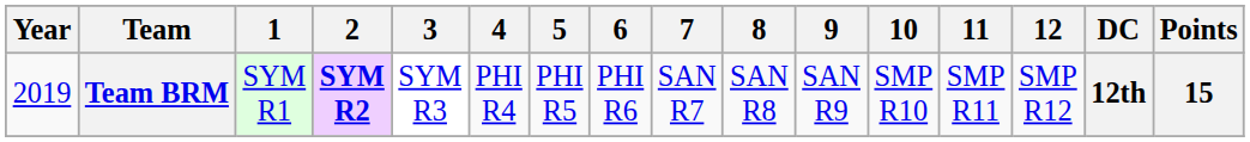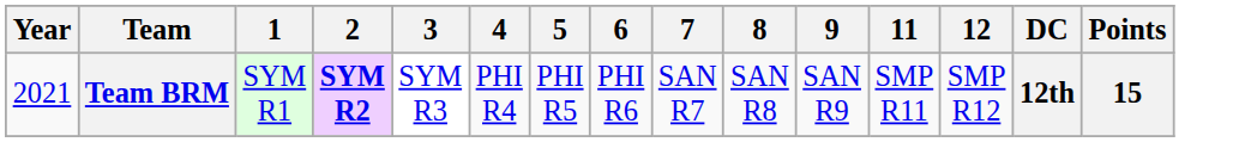- column: 10 | SMP R10
Team BRM | Year: 2019 -> 2021
